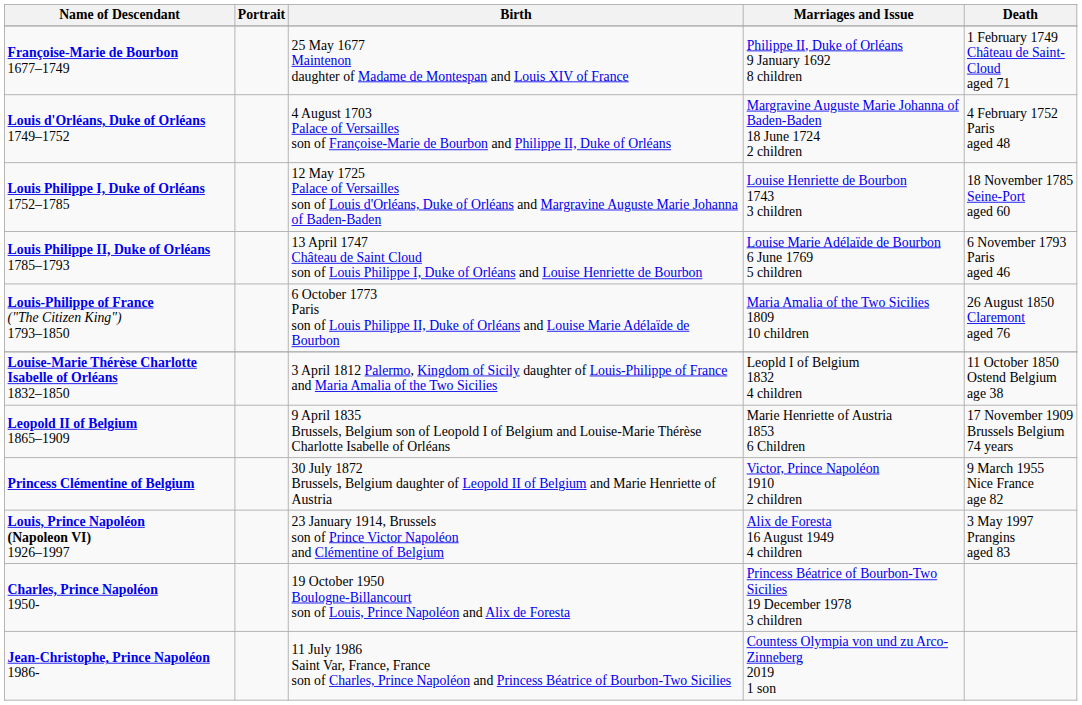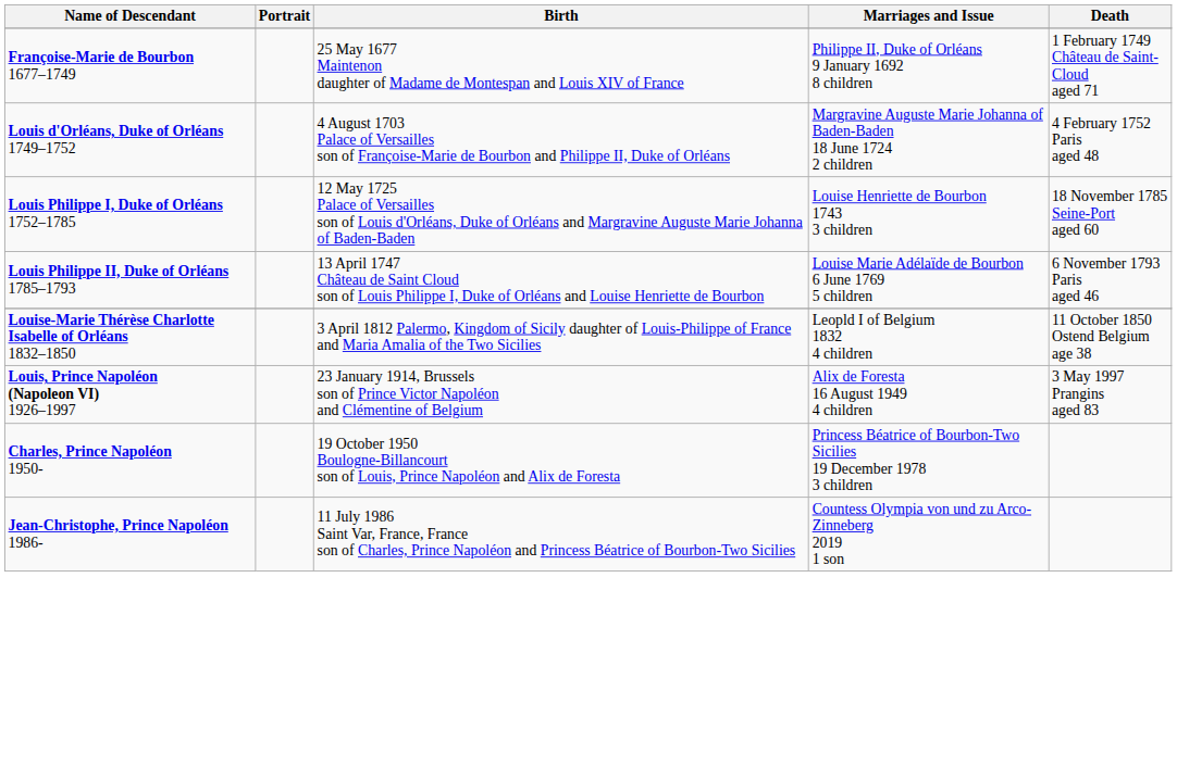- row: Louis-Philippe of France ("The Citizen King") 1793–1850 | 6 October 1773 Paris son of Louis Philippe II, Duke of Orléans and Louise Marie Adélaïde de Bourbon | Maria Amalia of the Two Sicilies 1809 10 children | 26 August 1850 Claremont aged 76
- row: Leopold II of Belgium 1865–1909 | 9 April 1835 Brussels, Belgium son of Leopold I of Belgium and Louise-Marie Thérèse Charlotte Isabelle of Orléans | Marie Henriette of Austria 1853 6 Children | 17 November 1909 Brussels Belgium 74 years
- row: Princess Clémentine of Belgium | 30 July 1872 Brussels, Belgium daughter of Leopold II of Belgium and Marie Henriette of Austria | Victor, Prince Napoléon 1910 2 children | 9 March 1955 Nice France age 82
